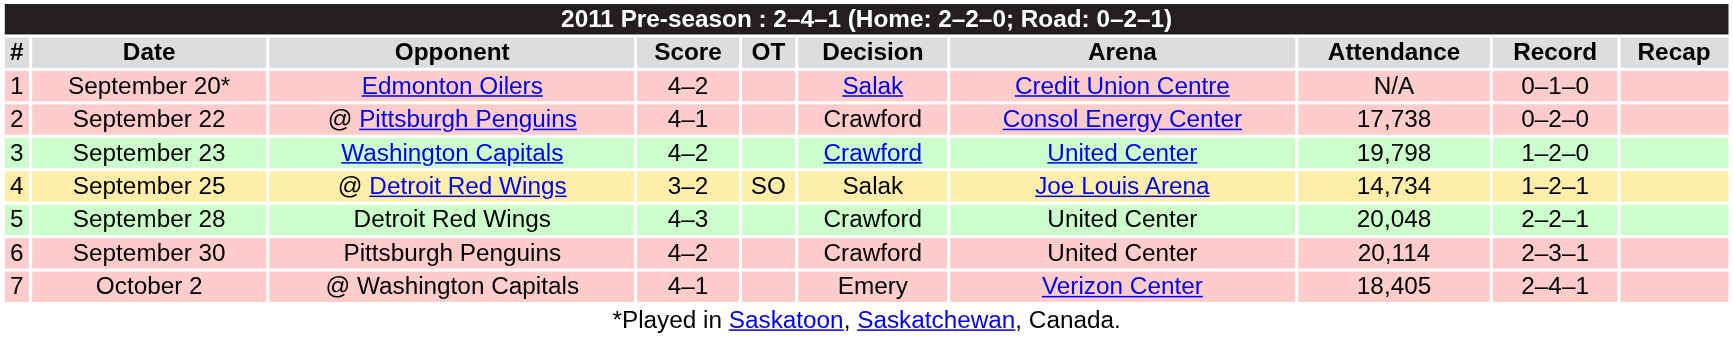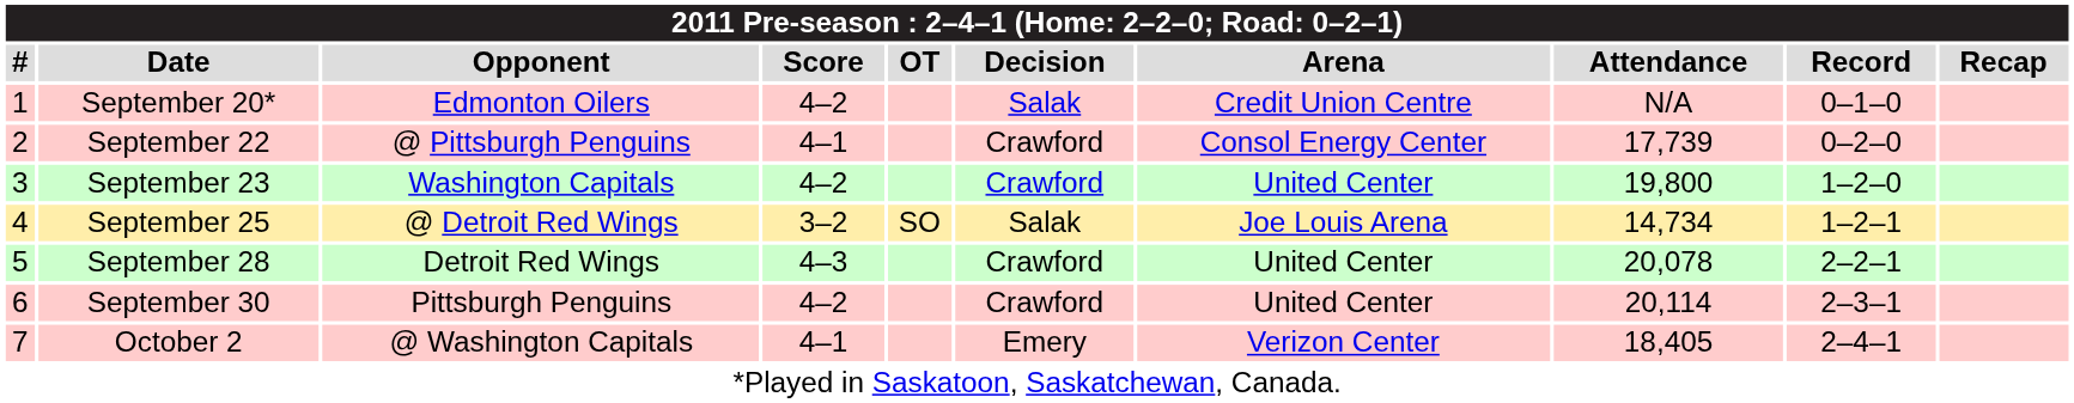September 22 | Attendance: 17,738 -> 17,739
September 23 | Attendance: 19,798 -> 19,800
September 28 | Attendance: 20,048 -> 20,078
